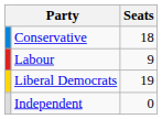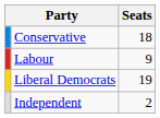Independent | Seats: 0 -> 2
